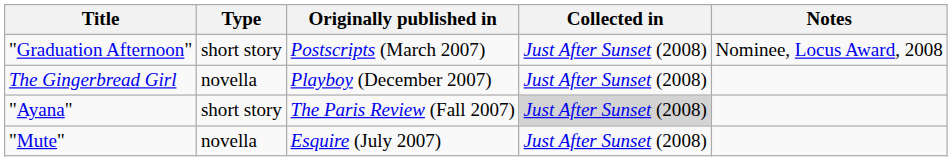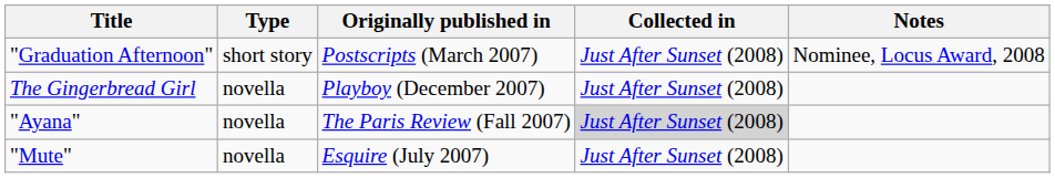"Ayana" | Type: short story -> novella
